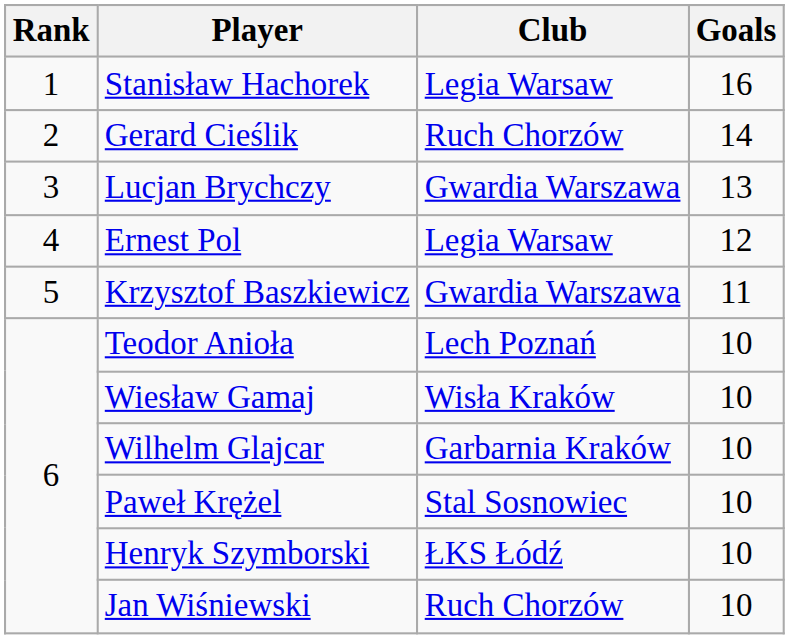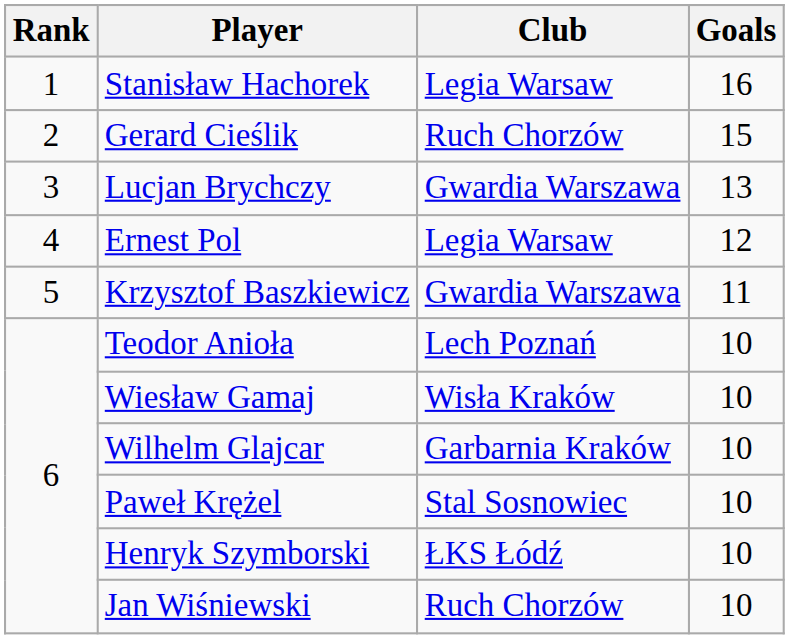Gerard Cieślik | Goals: 14 -> 15
